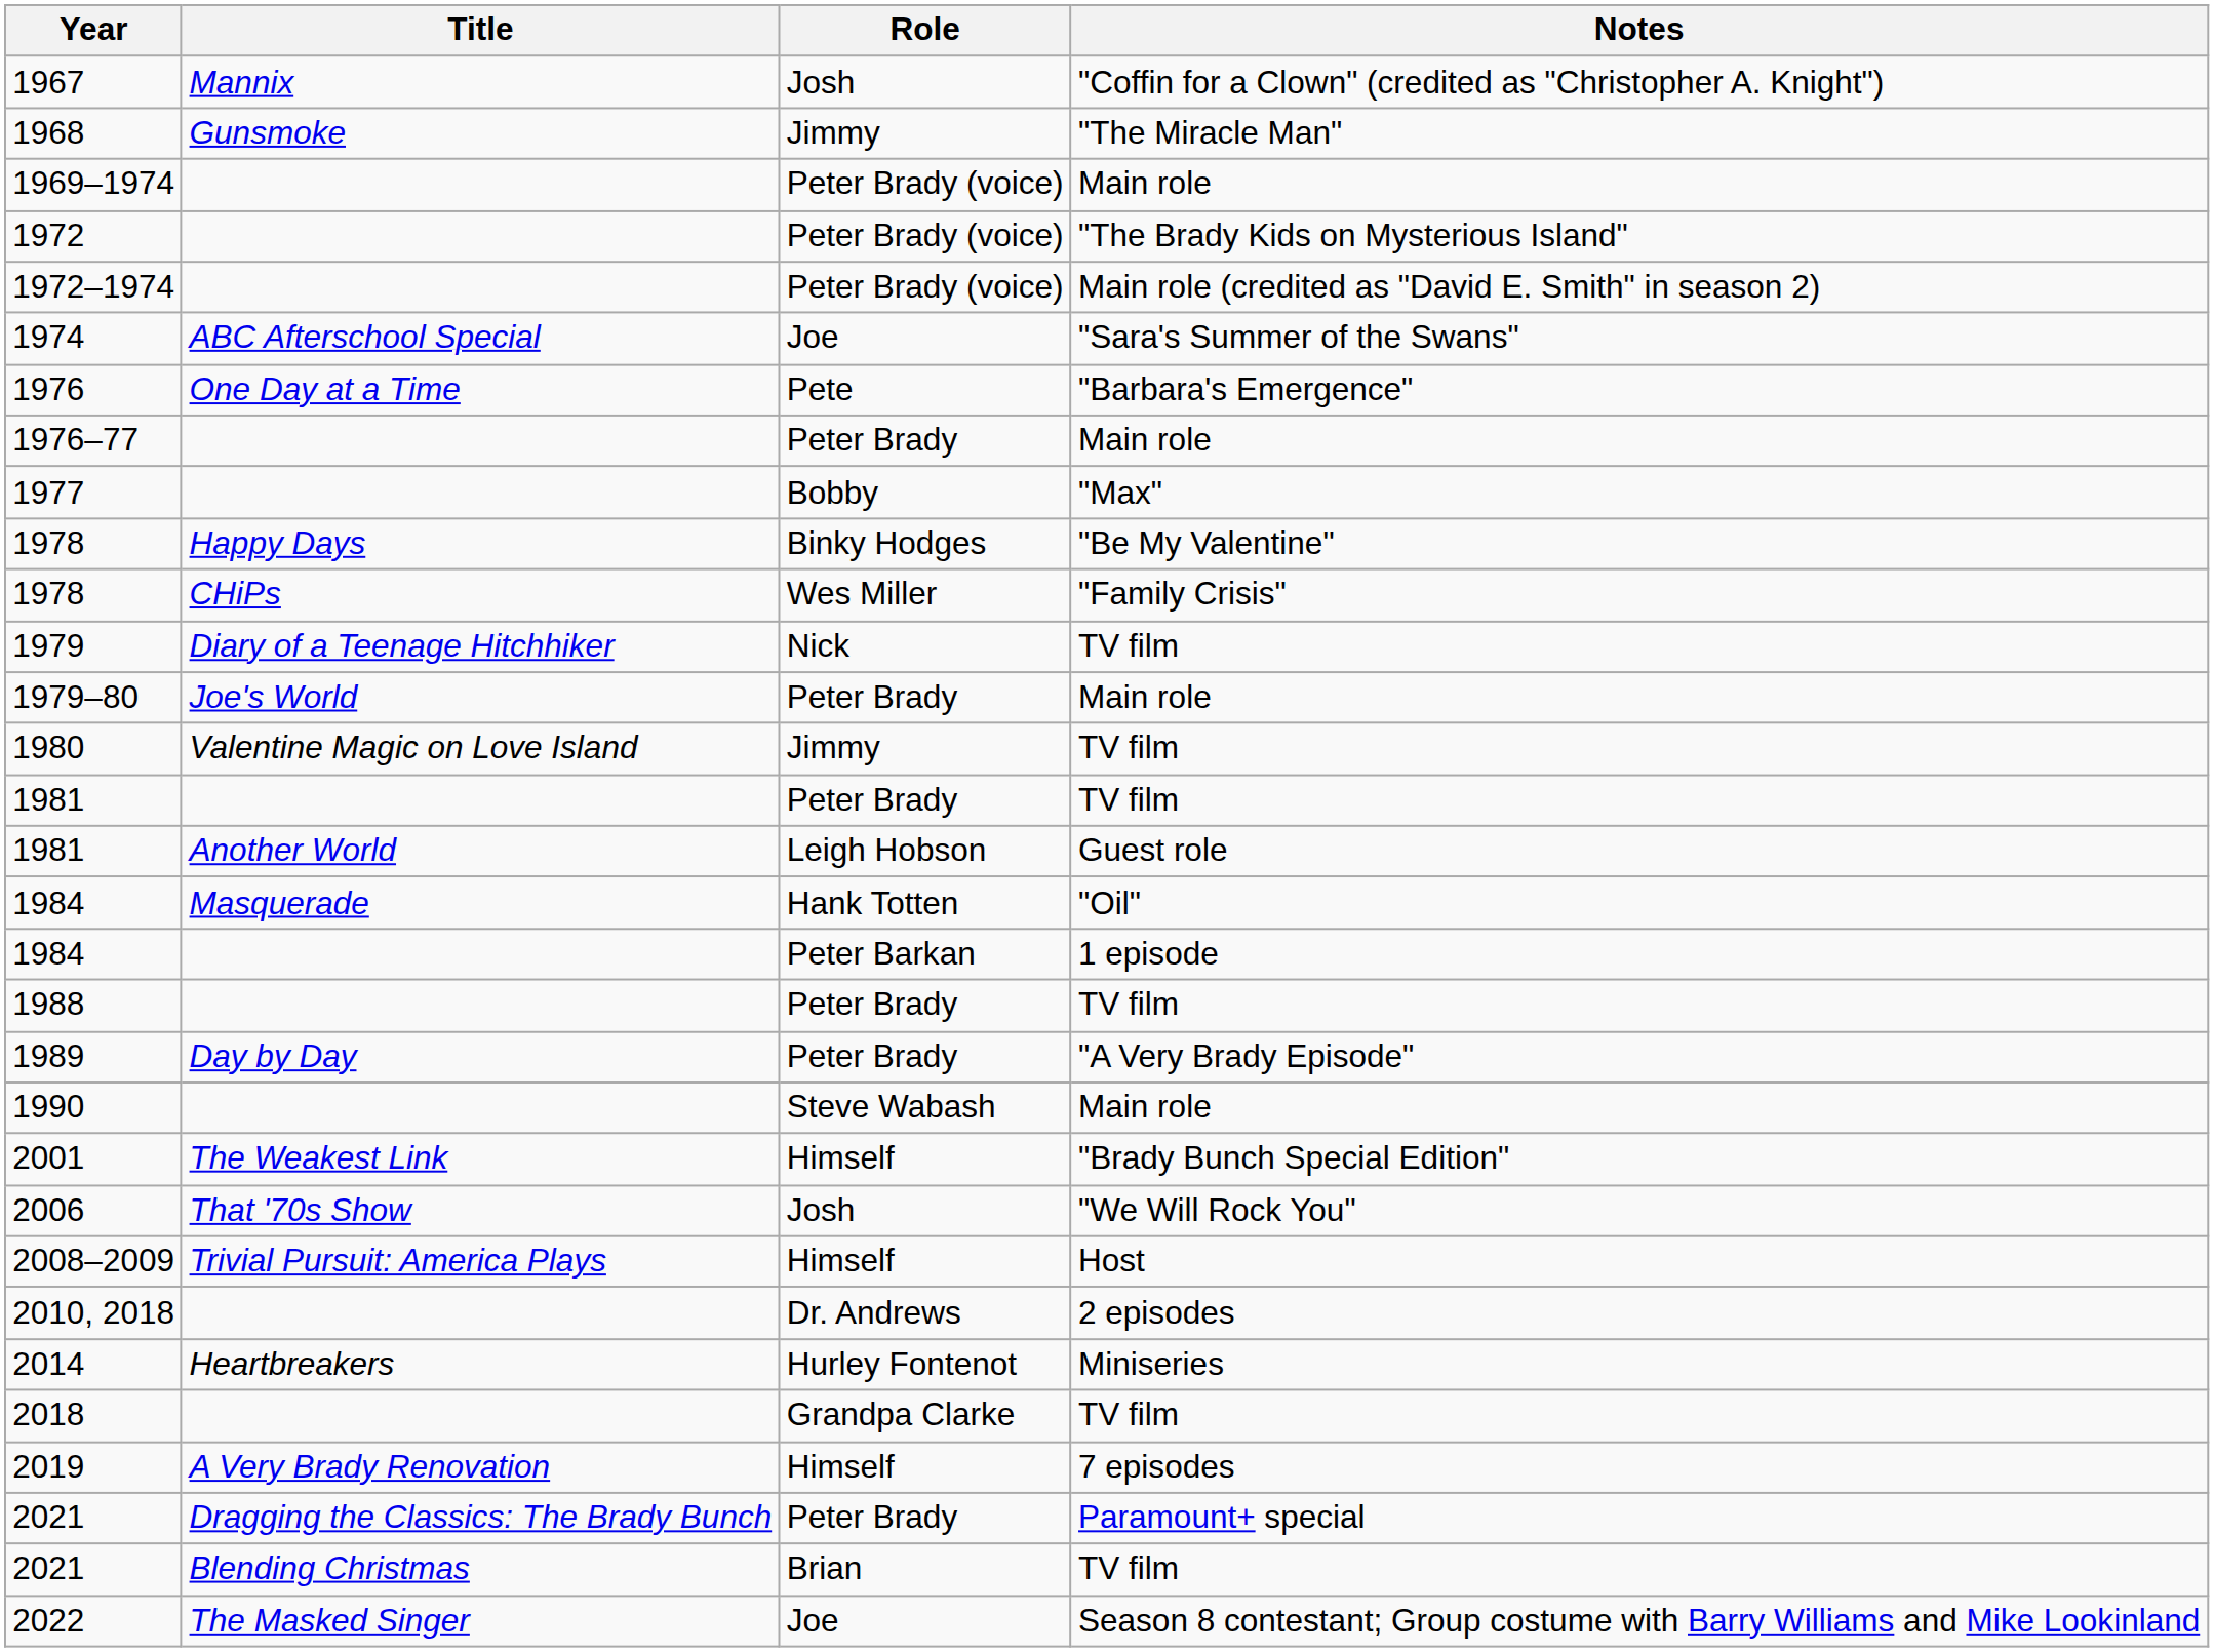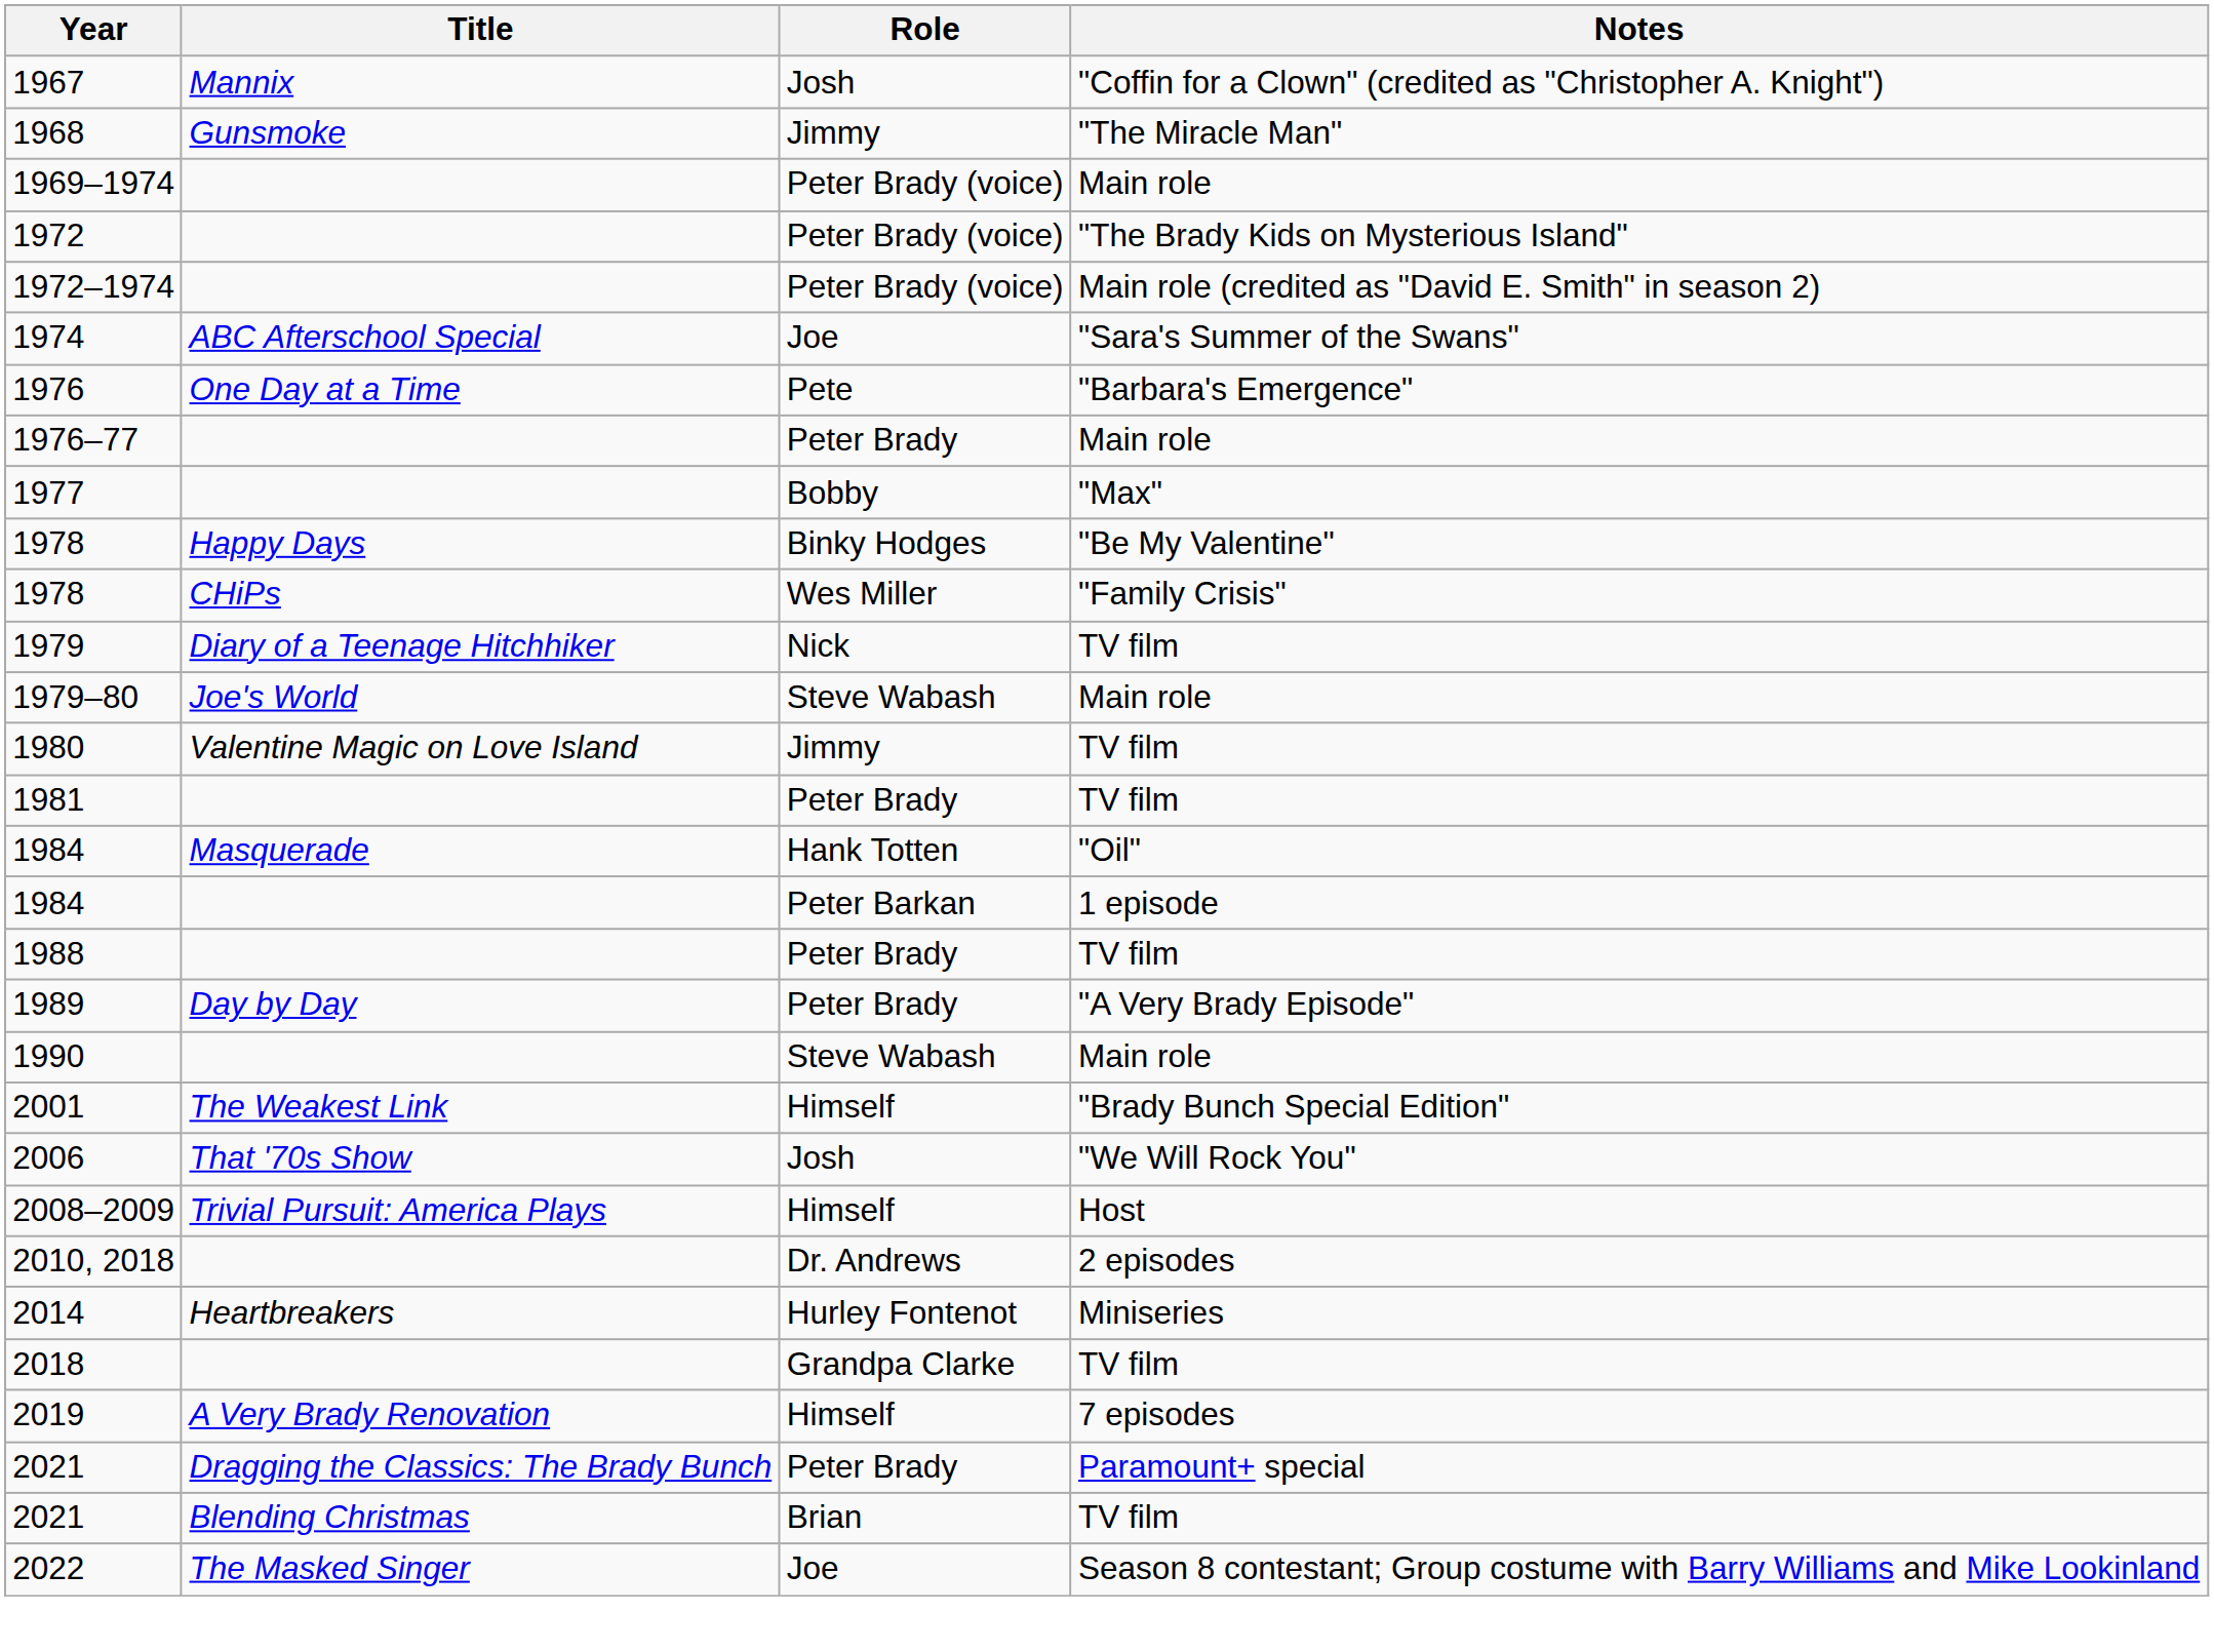1979–80 | Role: Peter Brady -> Steve Wabash
- row: 1981 | Another World | Leigh Hobson | Guest role
